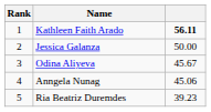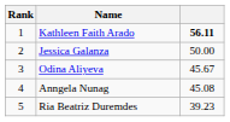Anngela Nunag | column 3: 45.06 -> 45.08
